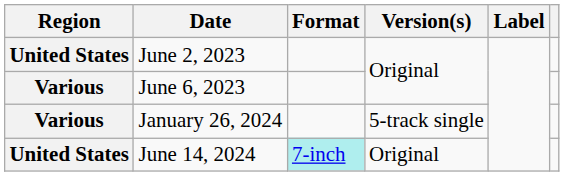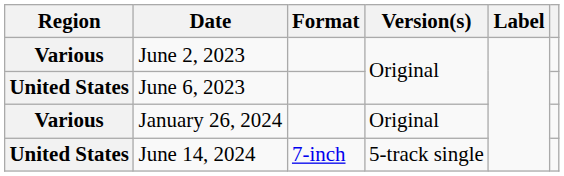June 2, 2023 | Region: United States -> Various
June 6, 2023 | Region: Various -> United States
January 26, 2024 | Version(s): 5-track single -> Original
June 14, 2024 | Format: paleturquoise background -> no background
June 14, 2024 | Version(s): Original -> 5-track single
